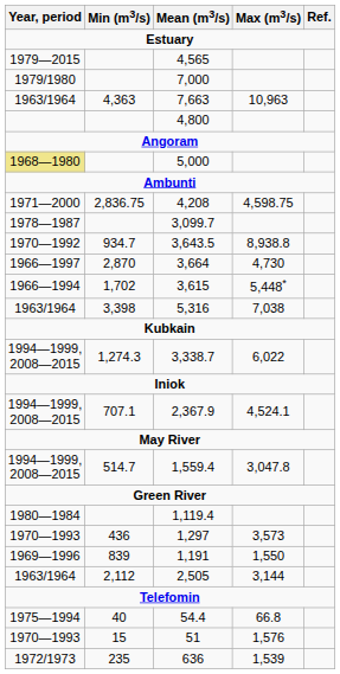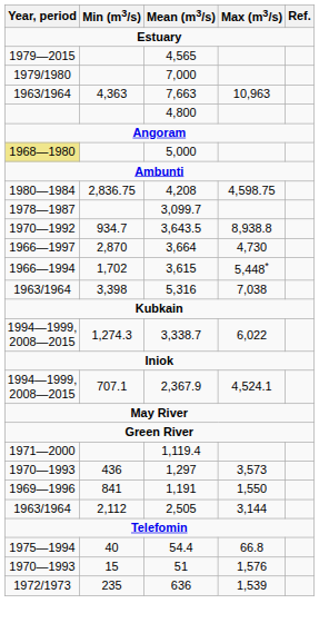4,208 | Year, period: 1971—2000 -> 1980—1984
- row: 1994—1999, 2008—2015 | 514.7 | 1,559.4 | 3,047.8
1,119.4 | Year, period: 1980—1984 -> 1971—2000
1,191 | Min (m3/s): 839 -> 841
